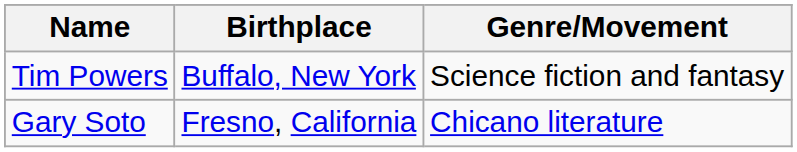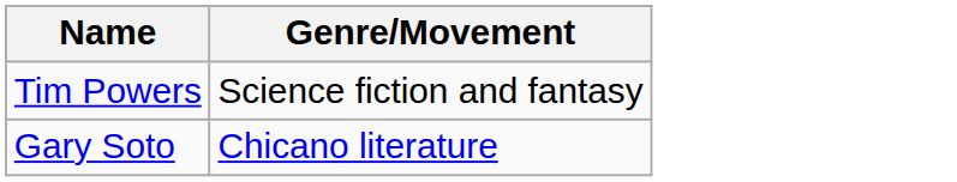- column: Birthplace | Buffalo, New York | Fresno, California
